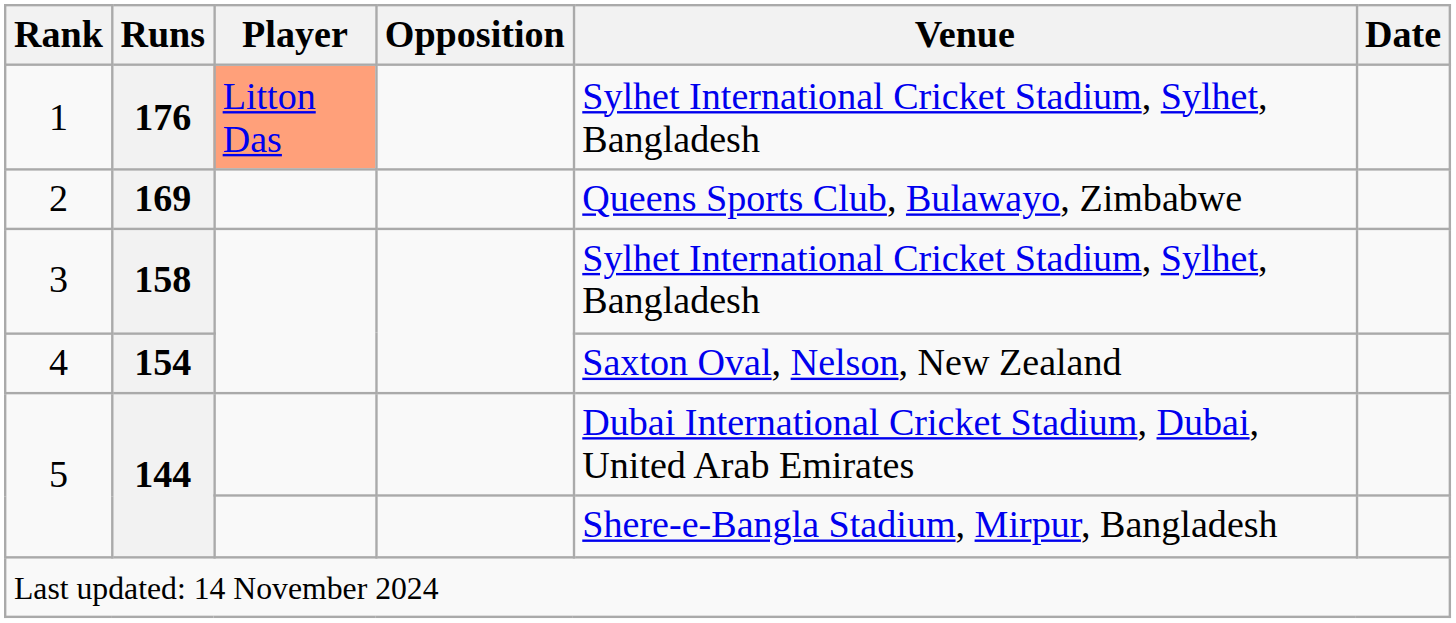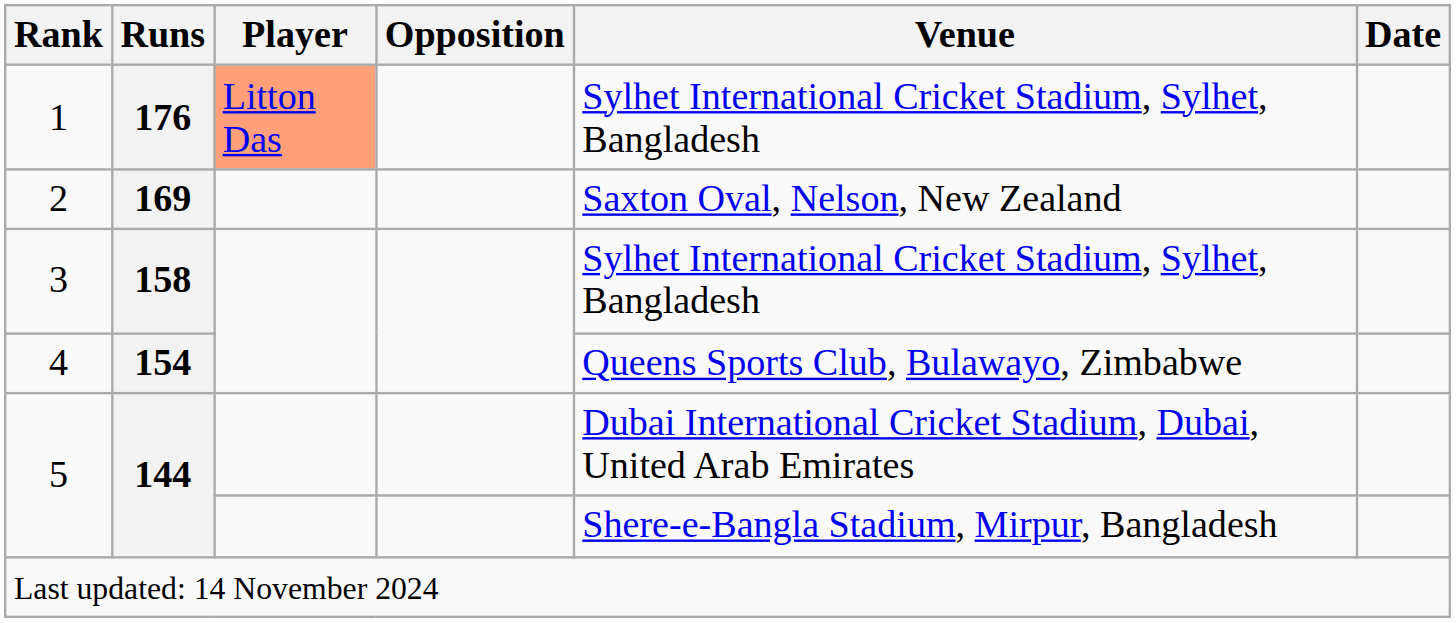2 | Venue: Queens Sports Club, Bulawayo, Zimbabwe -> Saxton Oval, Nelson, New Zealand
4 | Venue: Saxton Oval, Nelson, New Zealand -> Queens Sports Club, Bulawayo, Zimbabwe
